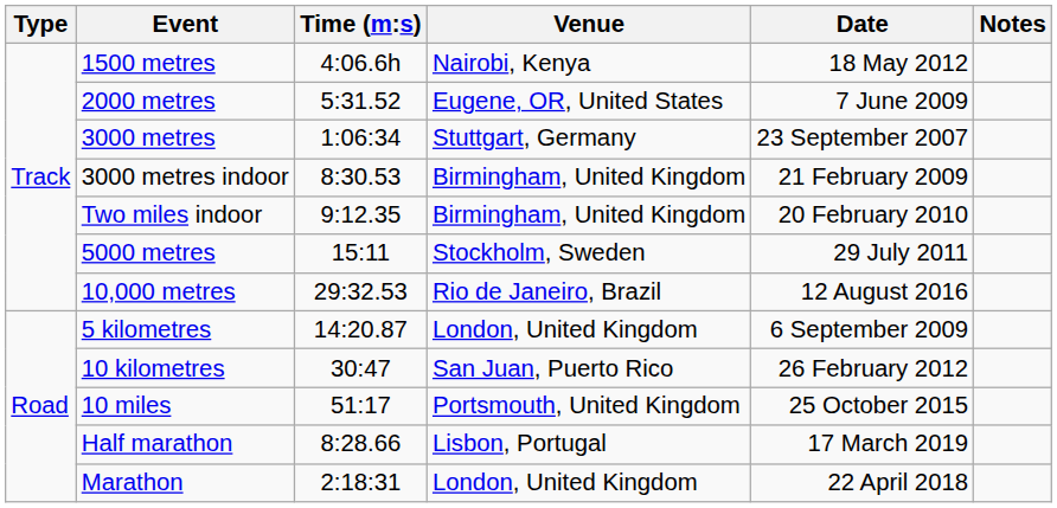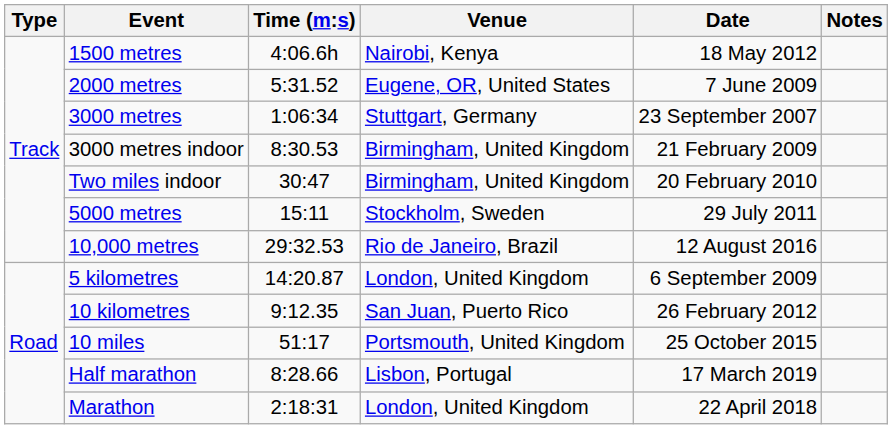Two miles indoor | Time (m:s): 9:12.35 -> 30:47
10 kilometres | Time (m:s): 30:47 -> 9:12.35
